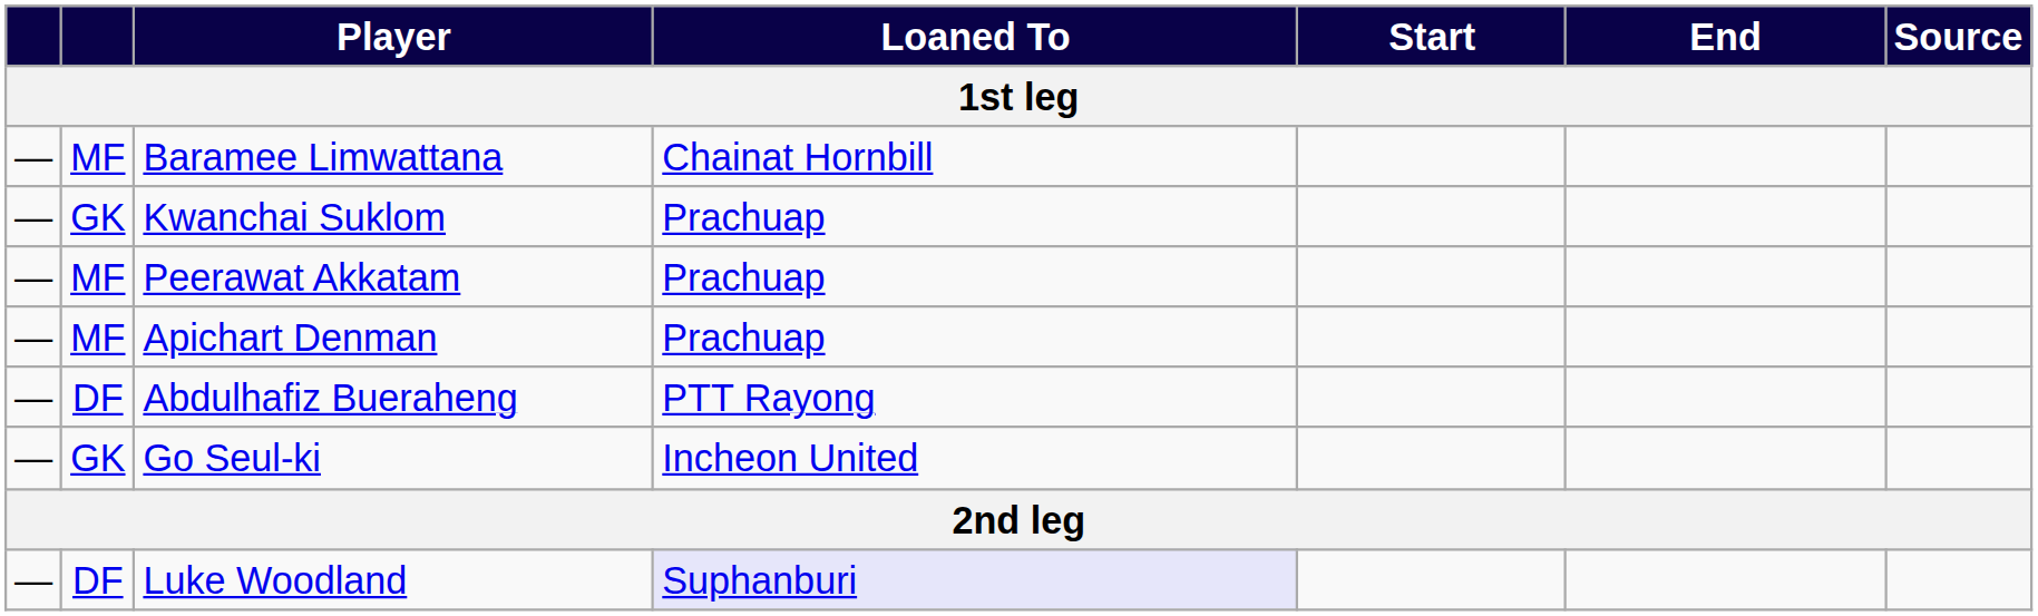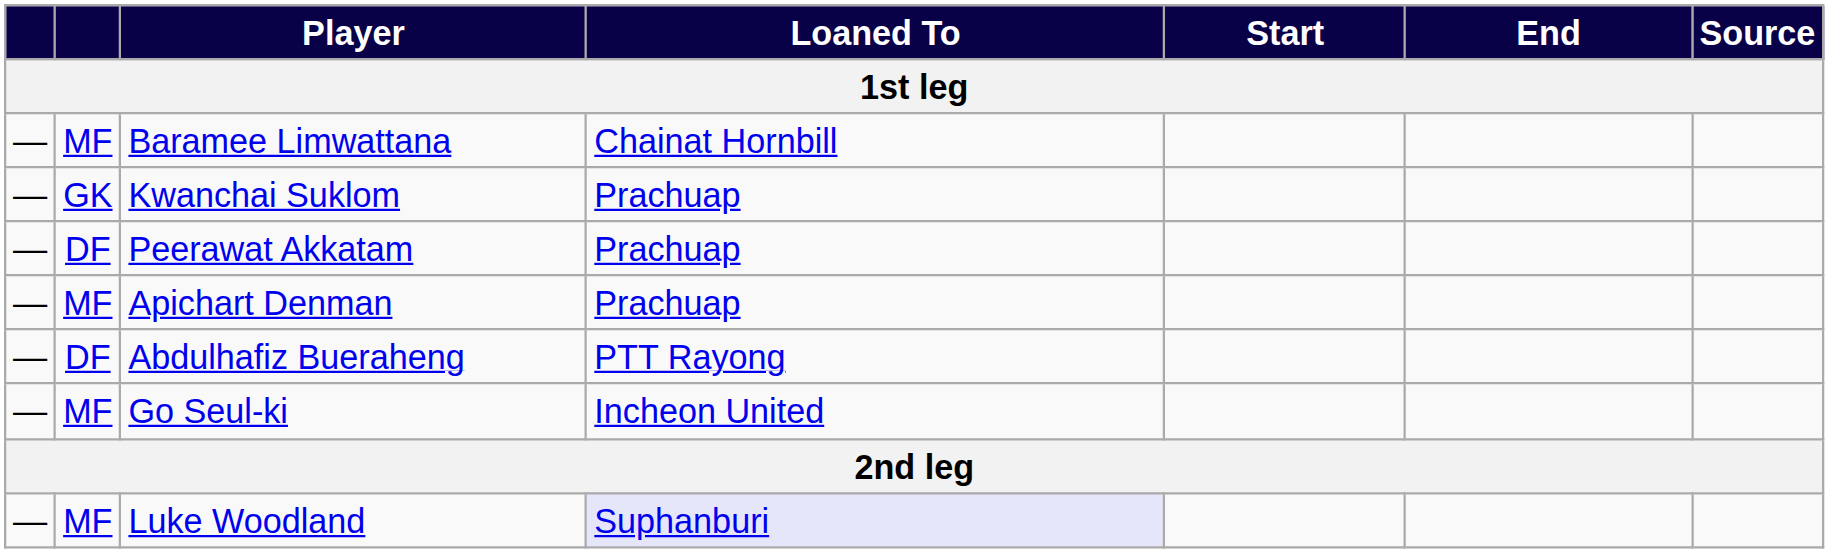Peerawat Akkatam | column 2: MF -> DF
Go Seul-ki | column 2: GK -> MF
Luke Woodland | column 2: DF -> MF
